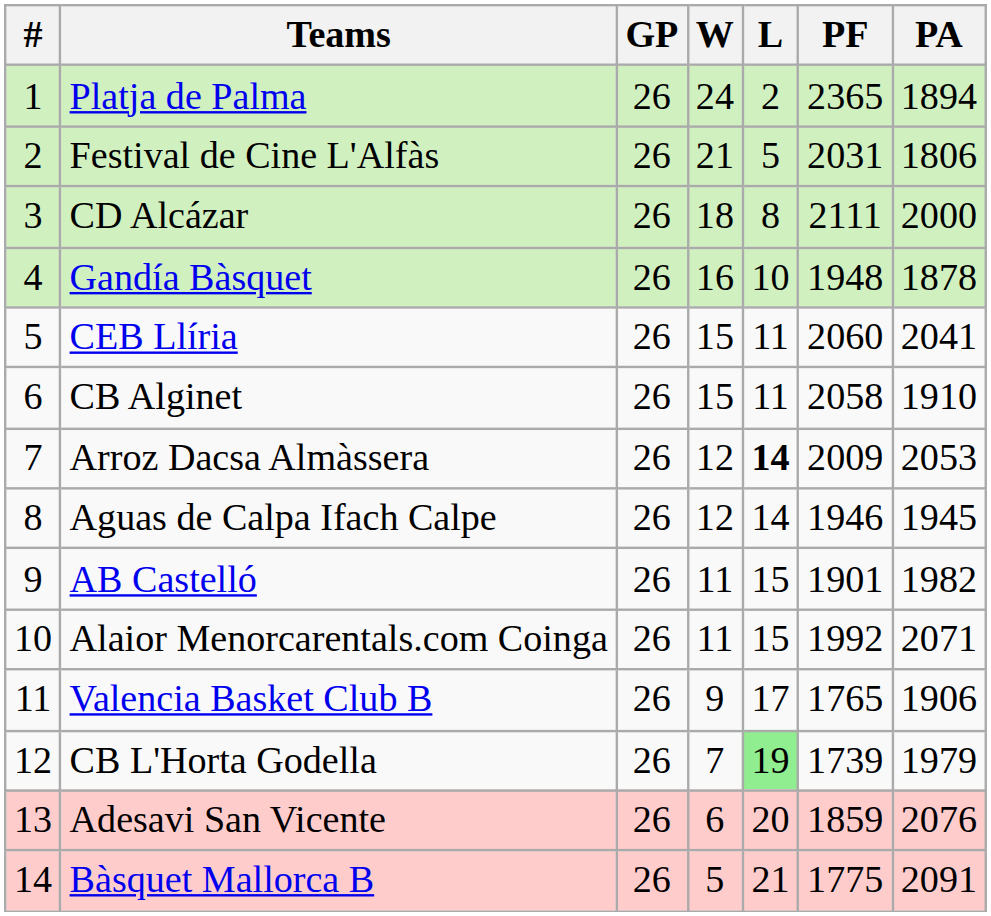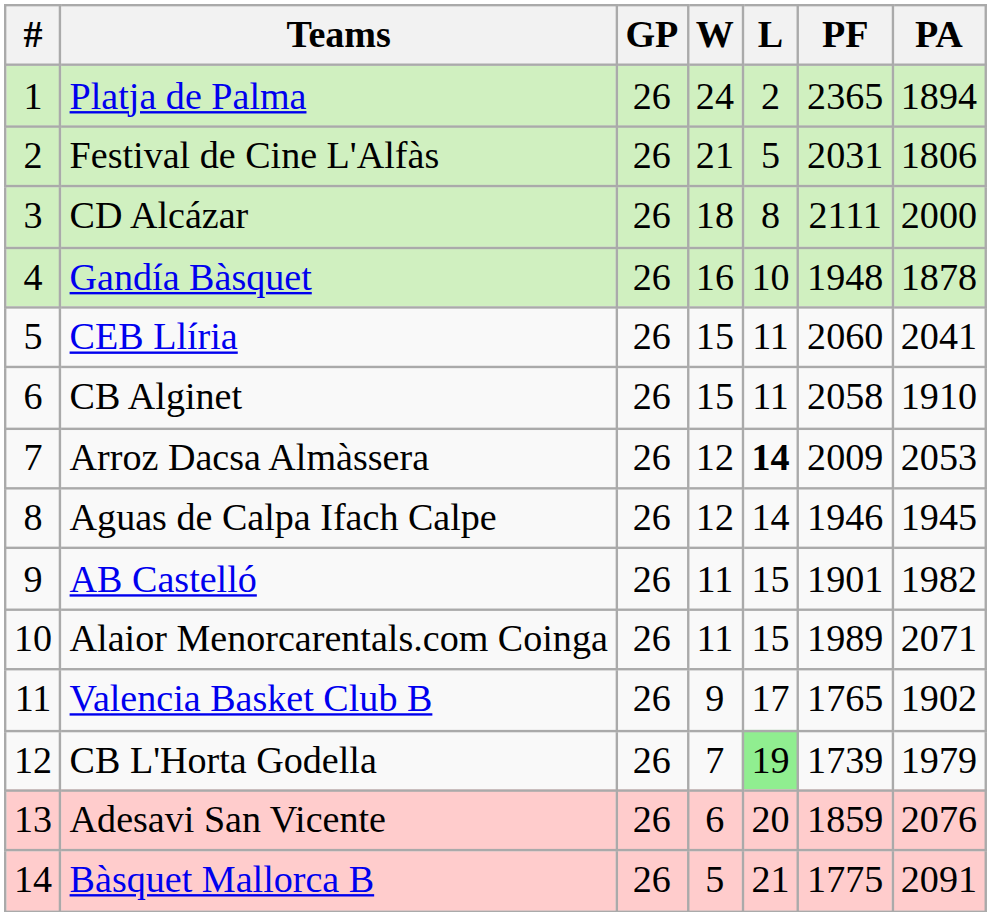Alaior Menorcarentals.com Coinga | PF: 1992 -> 1989
Valencia Basket Club B | PA: 1906 -> 1902
